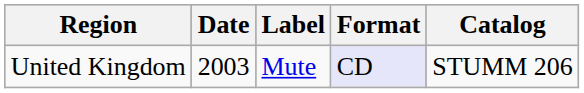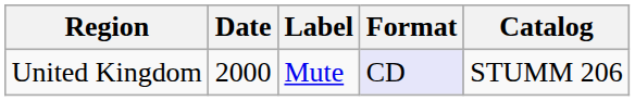United Kingdom | Date: 2003 -> 2000
